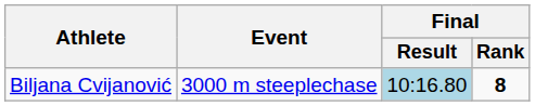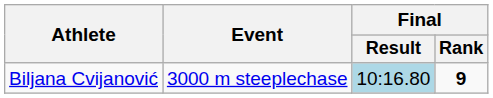Biljana Cvijanović | Final / Rank: 8 -> 9
